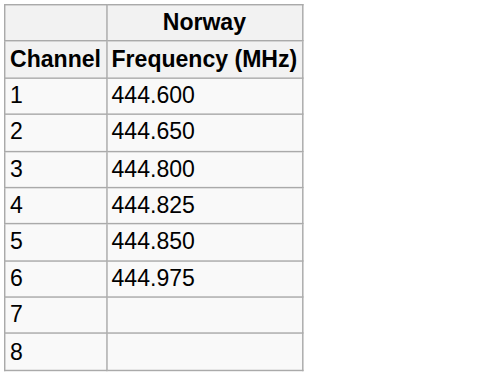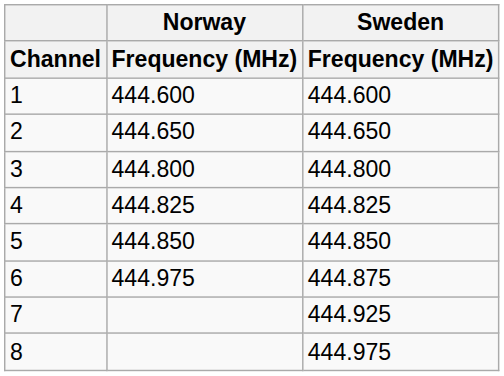+ column: Sweden | Frequency (MHz) | 444.600 | 444.650 | 444.800 | 444.825 | 444.850 | 444.875 | 444.925 | 444.975
